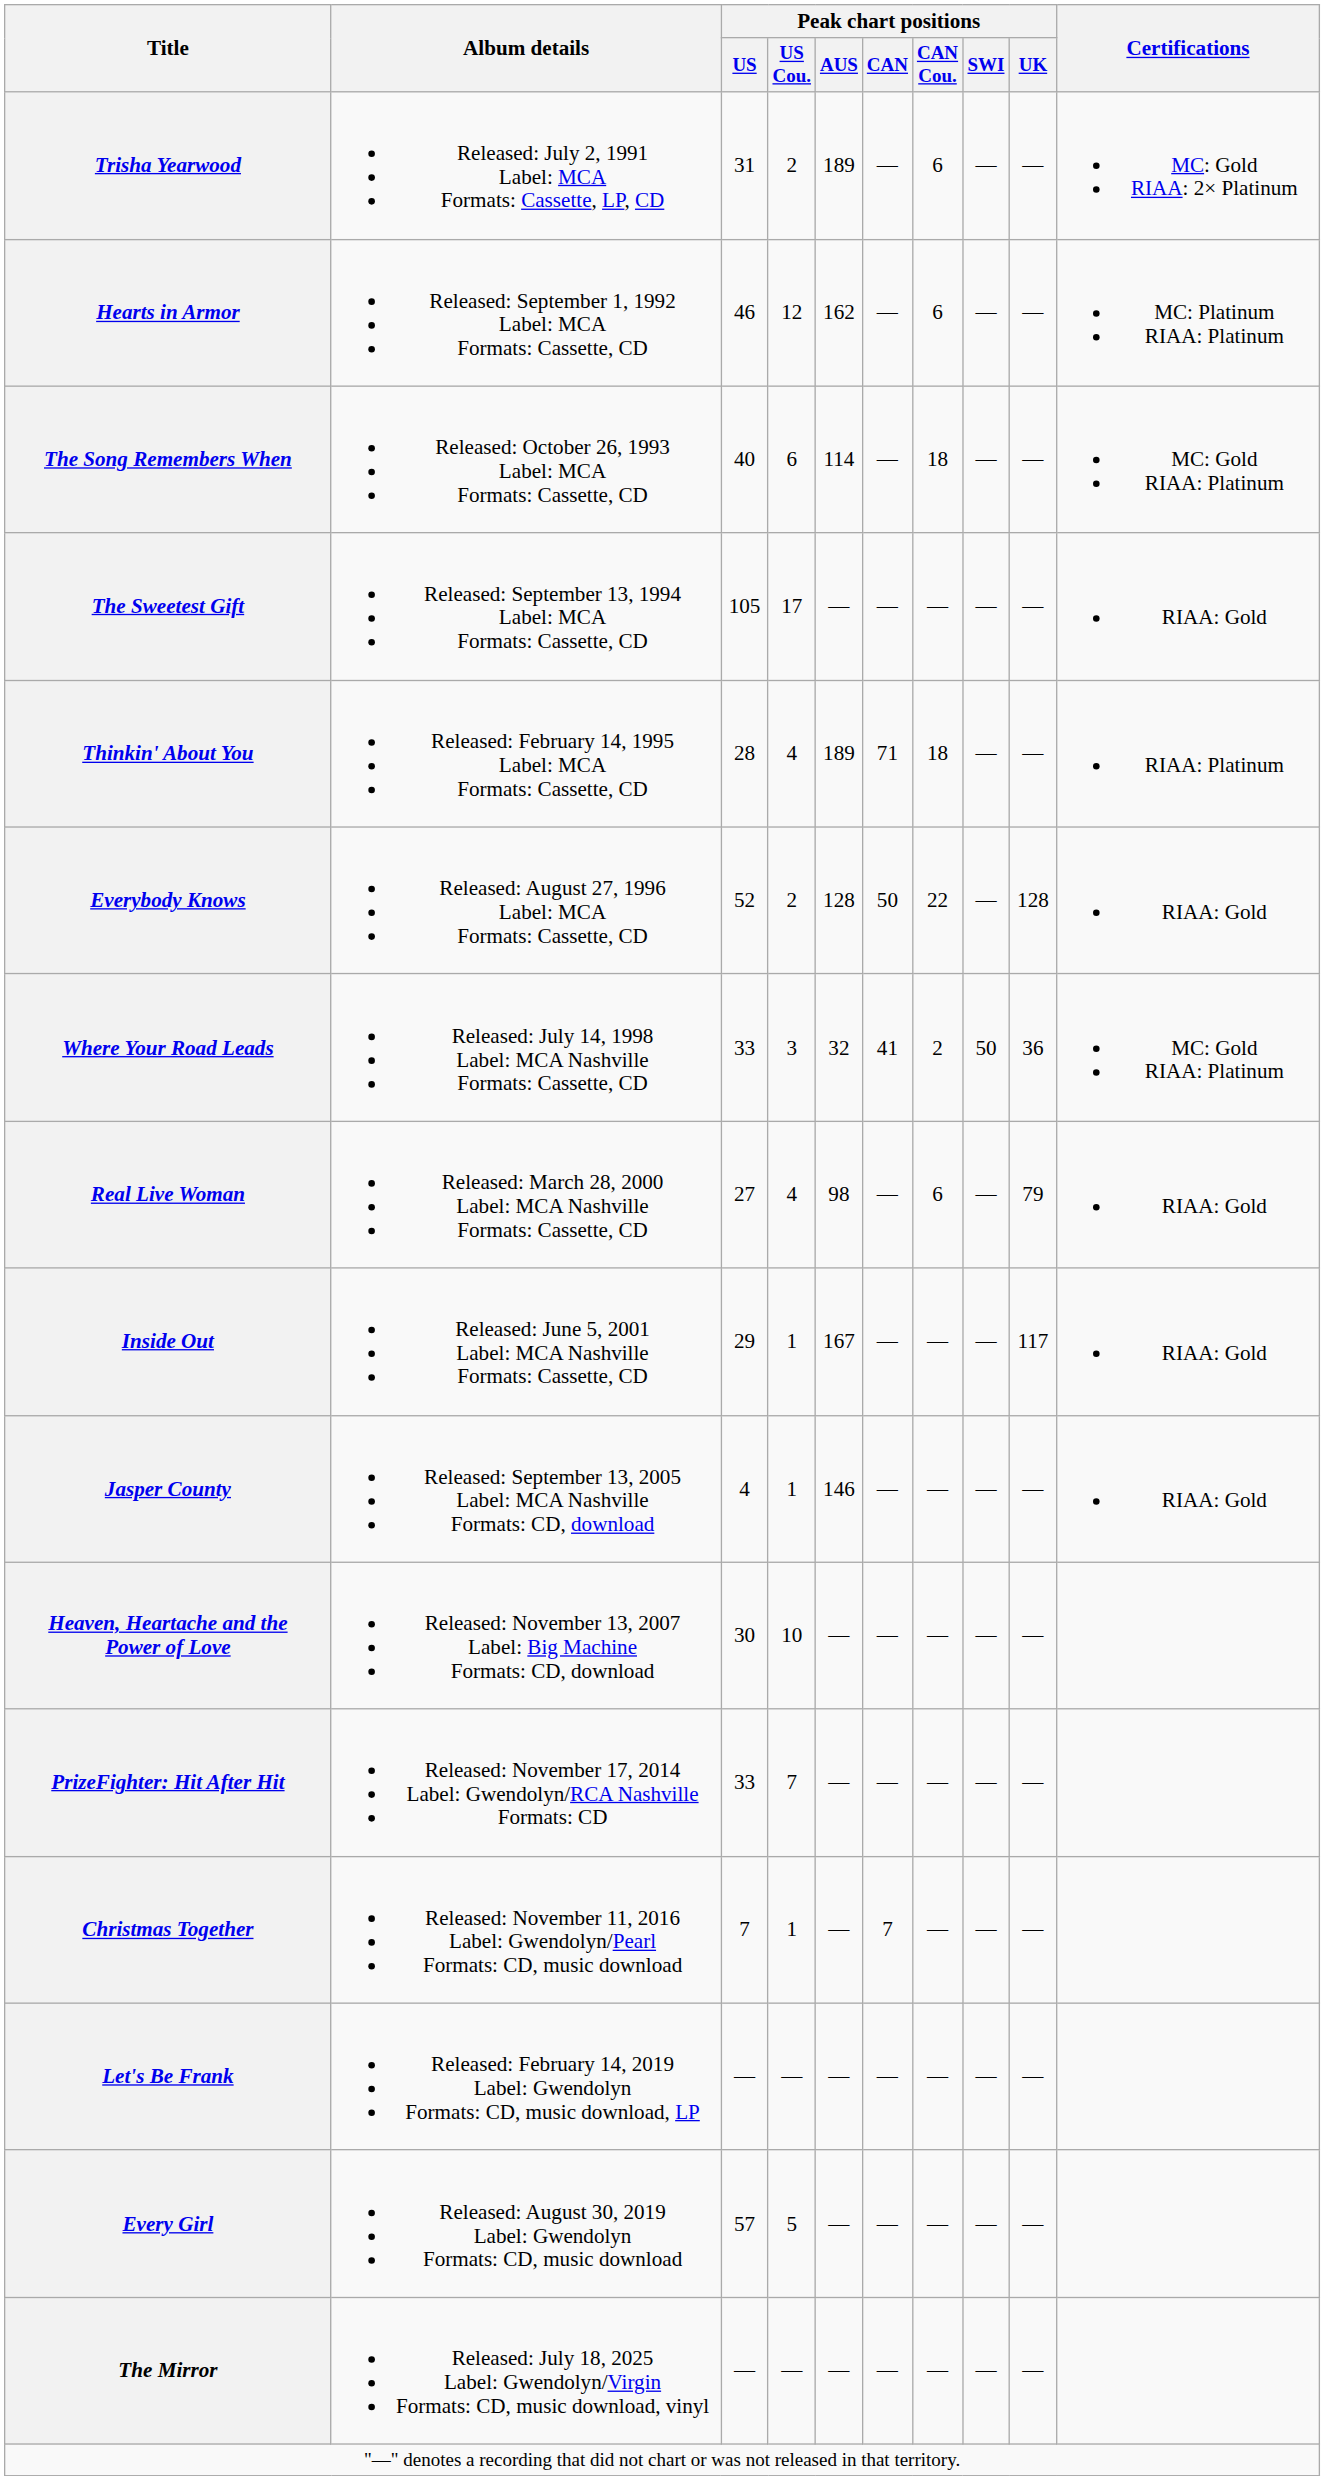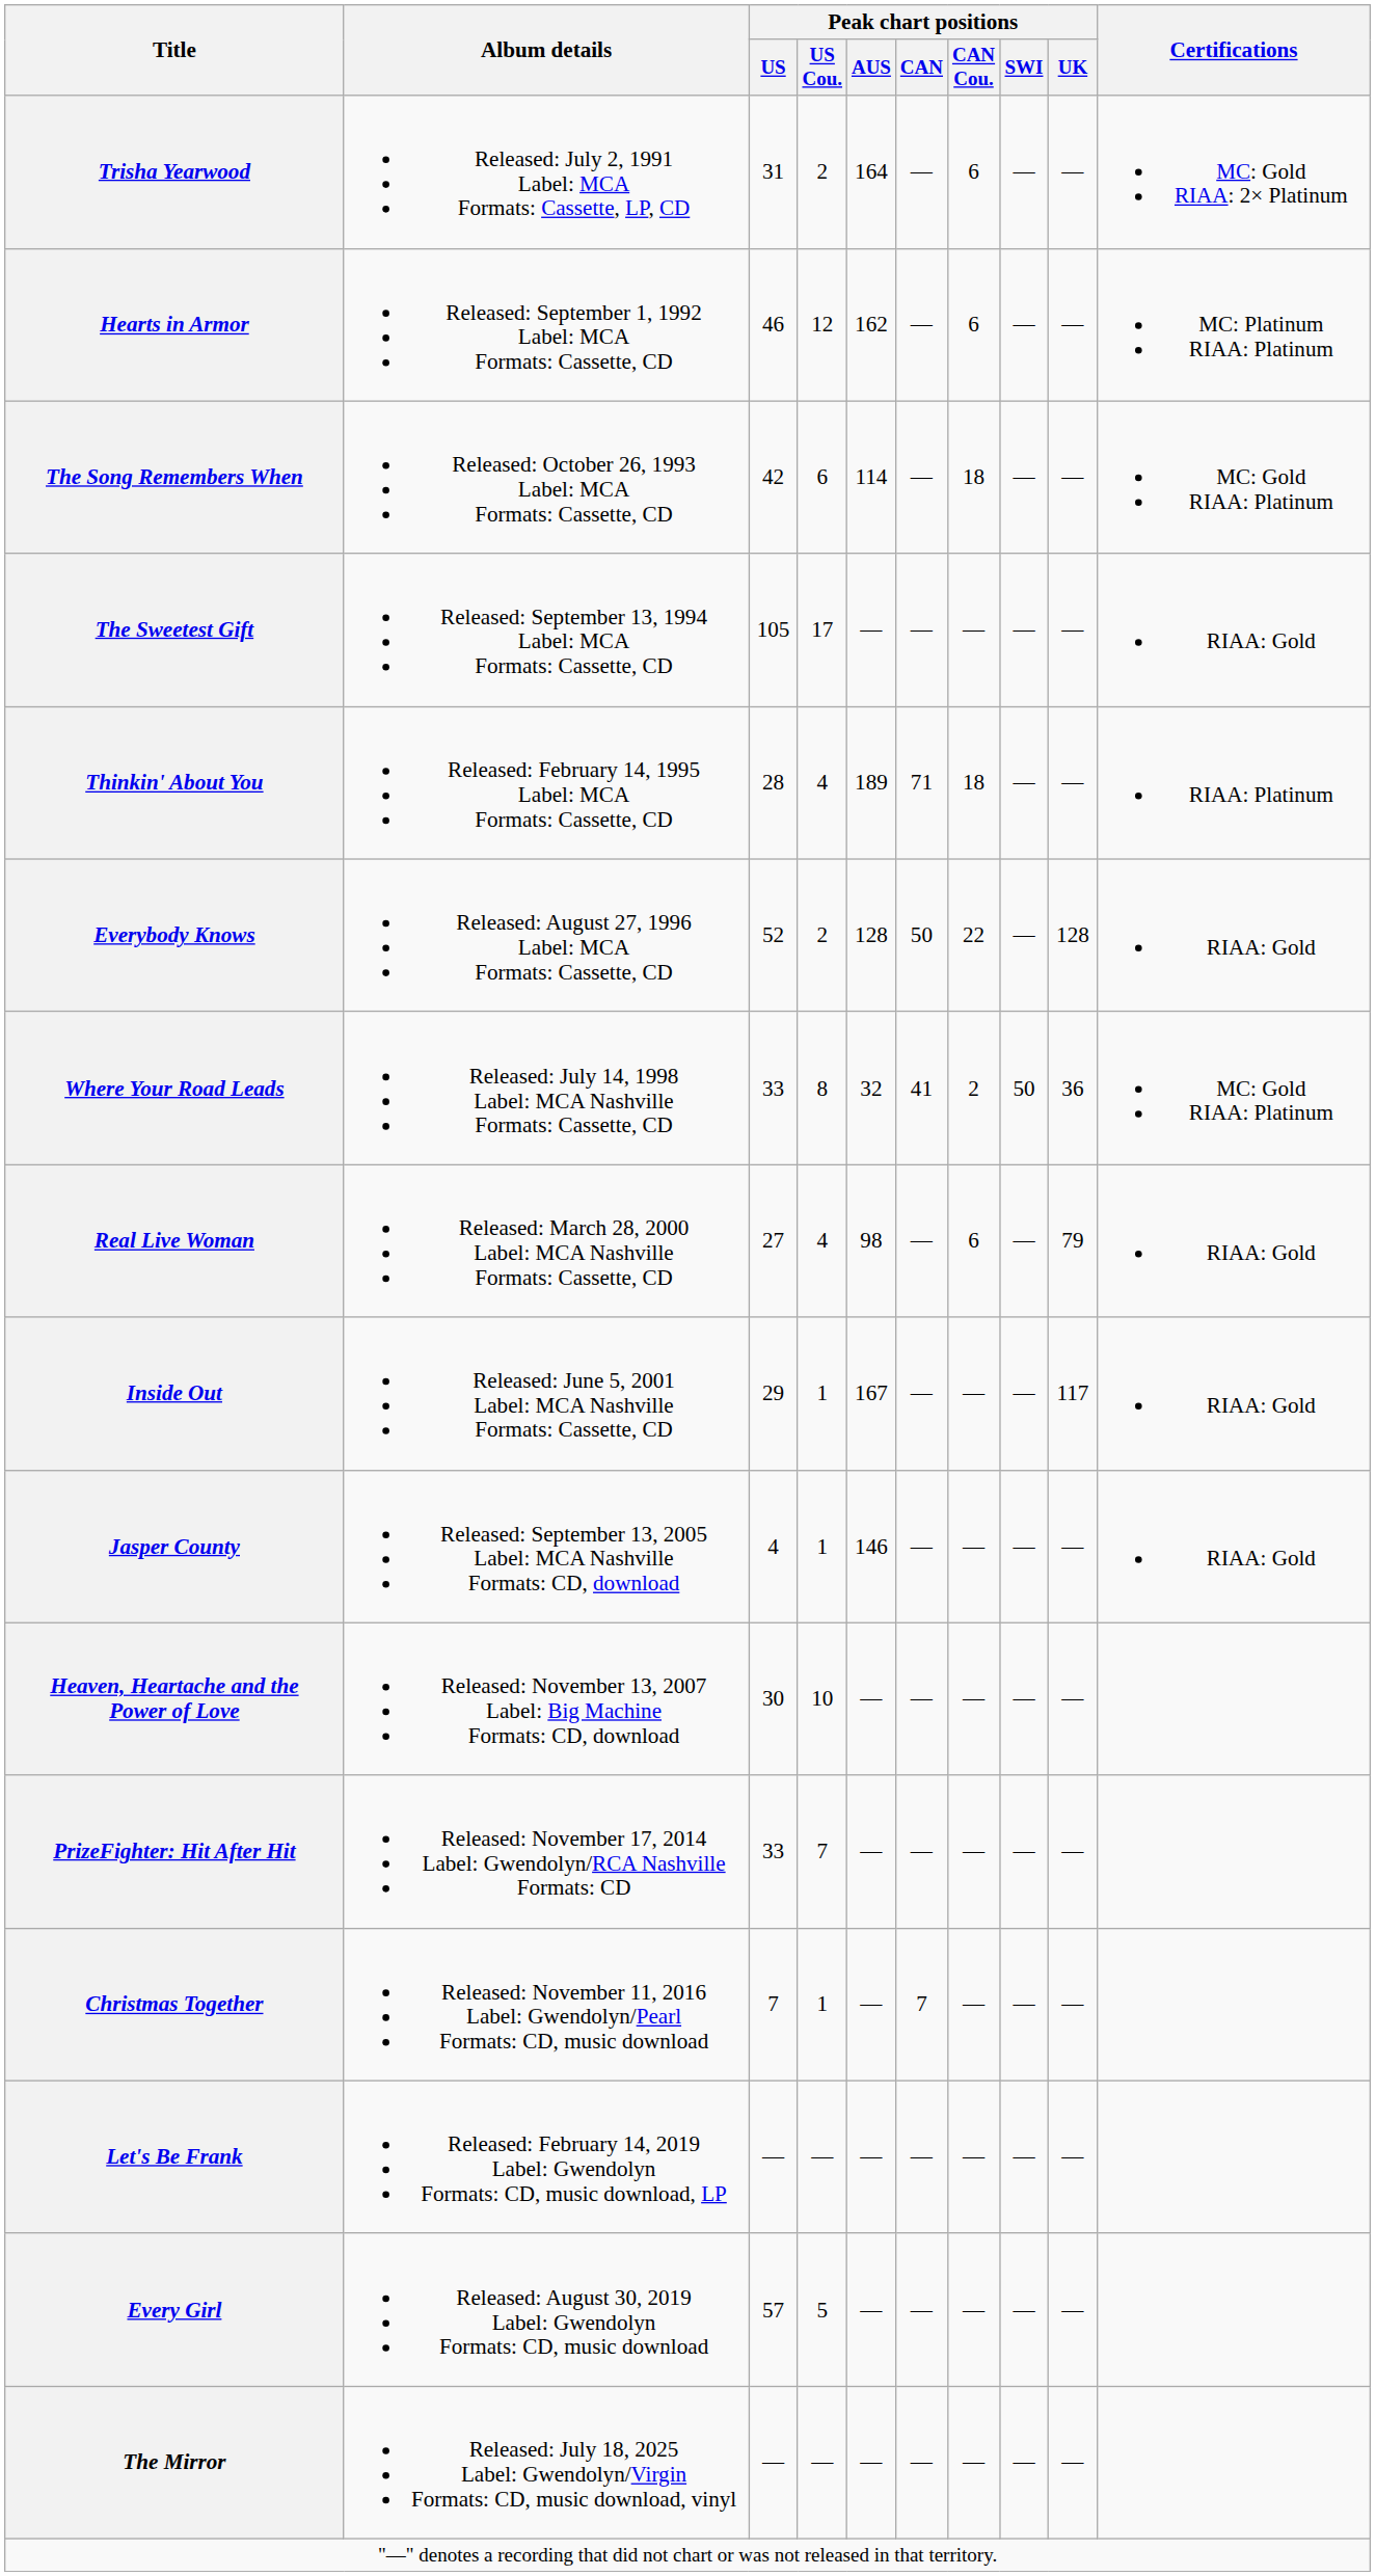Trisha Yearwood | Peak chart positions / AUS: 189 -> 164
The Song Remembers When | Peak chart positions / US: 40 -> 42
Where Your Road Leads | Peak chart positions / US Cou.: 3 -> 8
